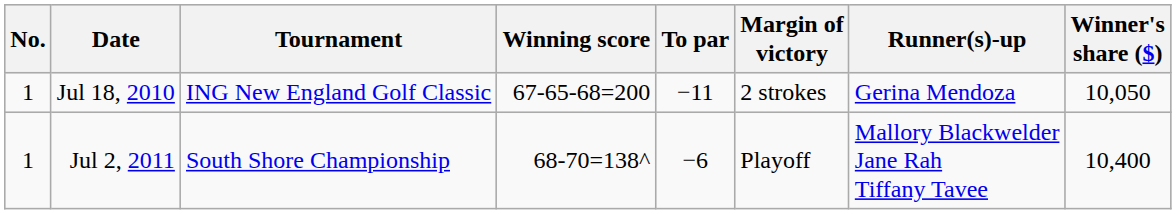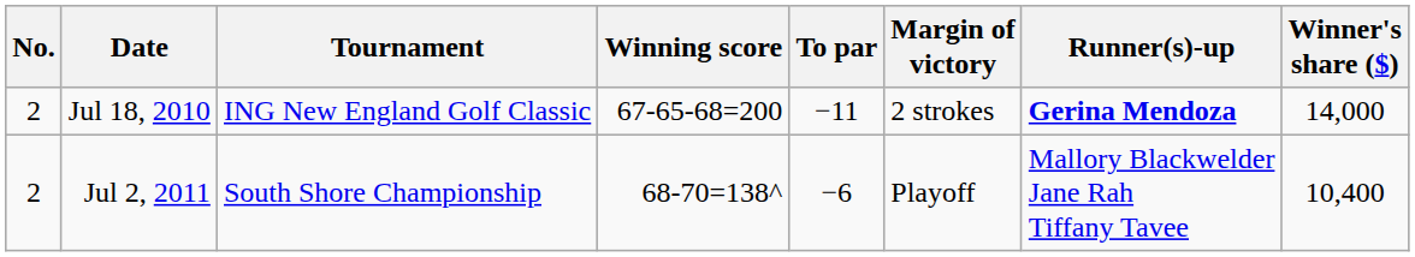Jul 18, 2010 | No.: 1 -> 2
Jul 18, 2010 | Runner(s)-up: normal -> bold
Jul 18, 2010 | Winner's share ($): 10,050 -> 14,000
Jul 2, 2011 | No.: 1 -> 2
